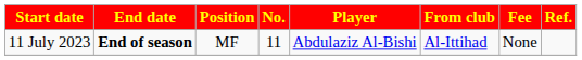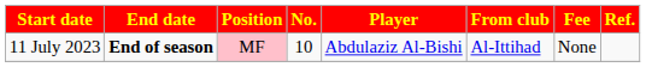11 July 2023 | Position: no background -> pink background
11 July 2023 | No.: 11 -> 10
